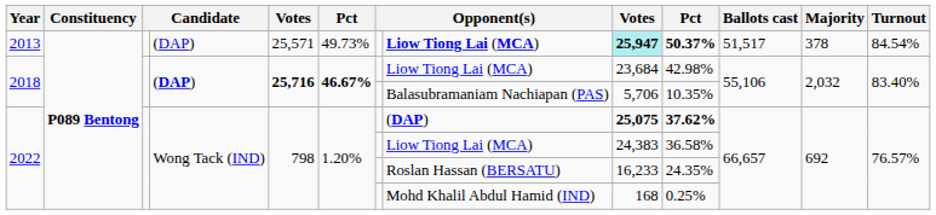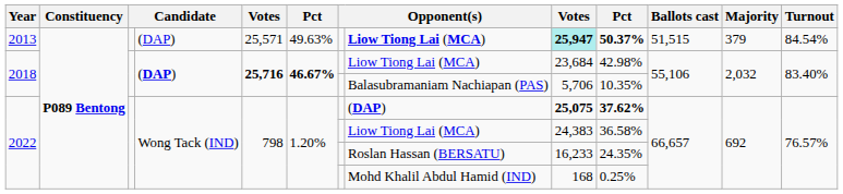2013 | column 6: 49.73% -> 49.63%
2013 | Ballots cast: 51,517 -> 51,515
2013 | Majority: 378 -> 379
